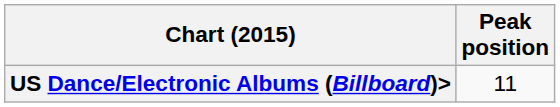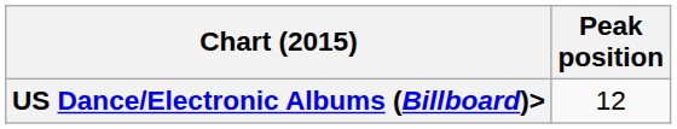US Dance/Electronic Albums (Billboard)> | Peak position: 11 -> 12
